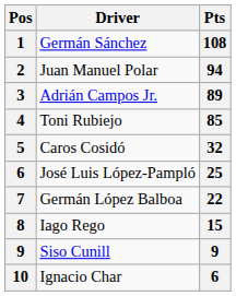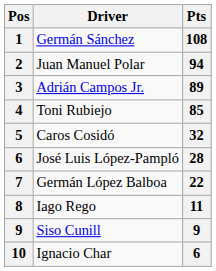José Luis López-Pampló | Pts: 25 -> 28
Iago Rego | Pts: 15 -> 11
